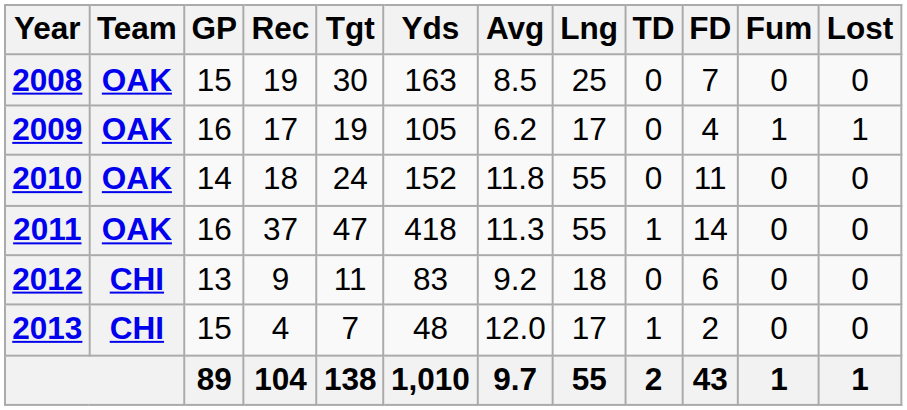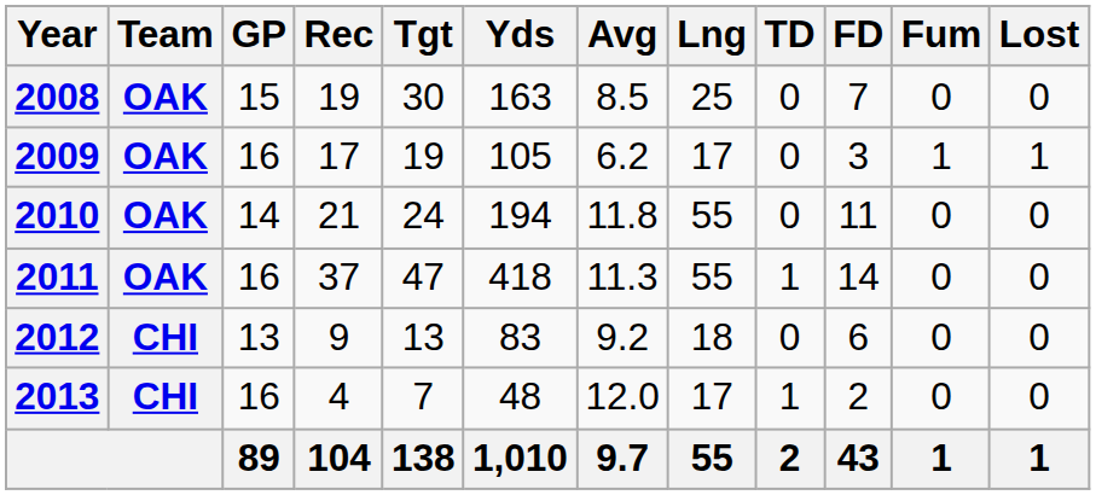2009 | FD: 4 -> 3
2010 | Rec: 18 -> 21
2010 | Yds: 152 -> 194
2012 | Tgt: 11 -> 13
2013 | GP: 15 -> 16
